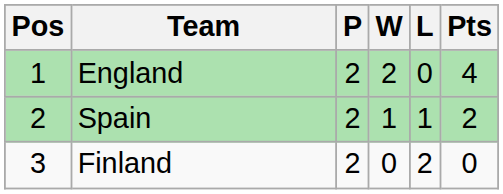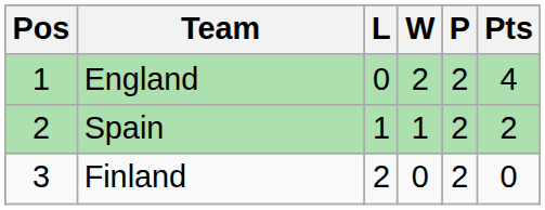columns swapped: P <-> L
